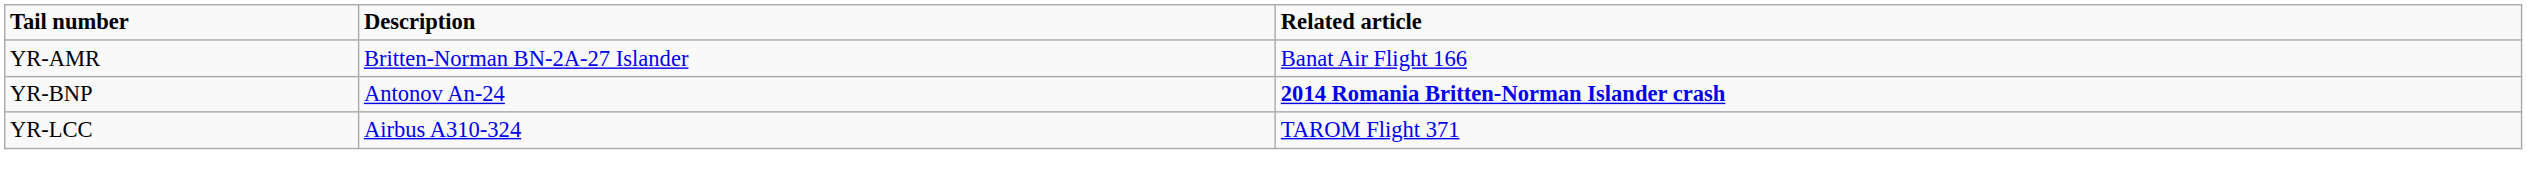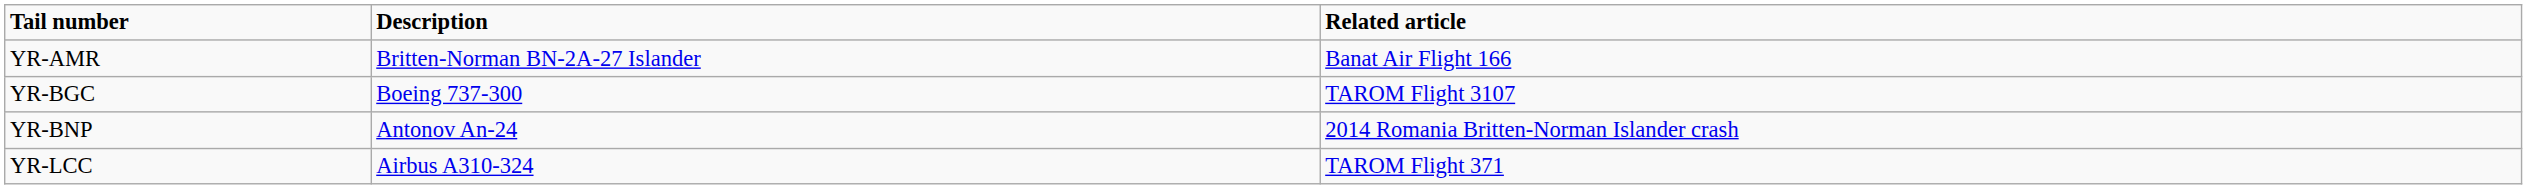+ row: YR-BGC | Boeing 737-300 | TAROM Flight 3107
YR-BNP | Related article: bold -> normal
